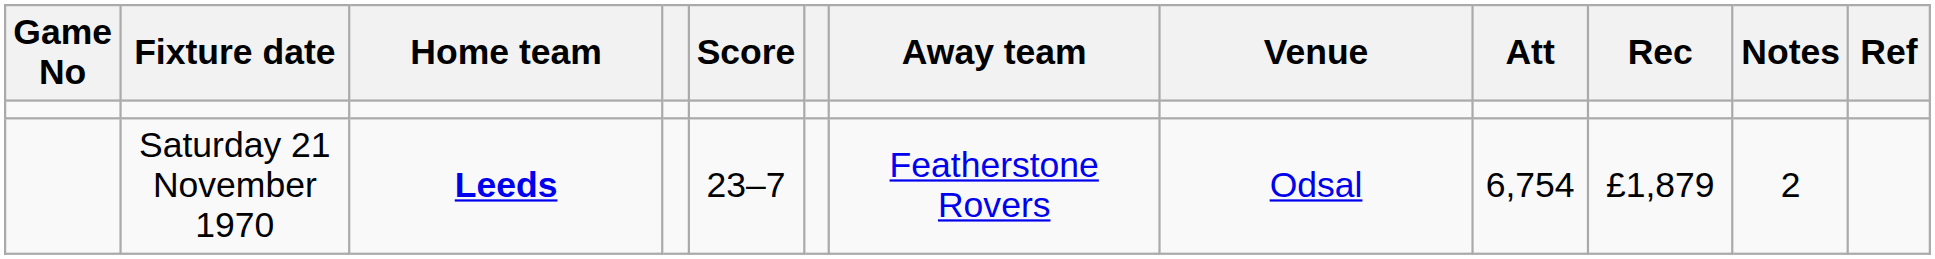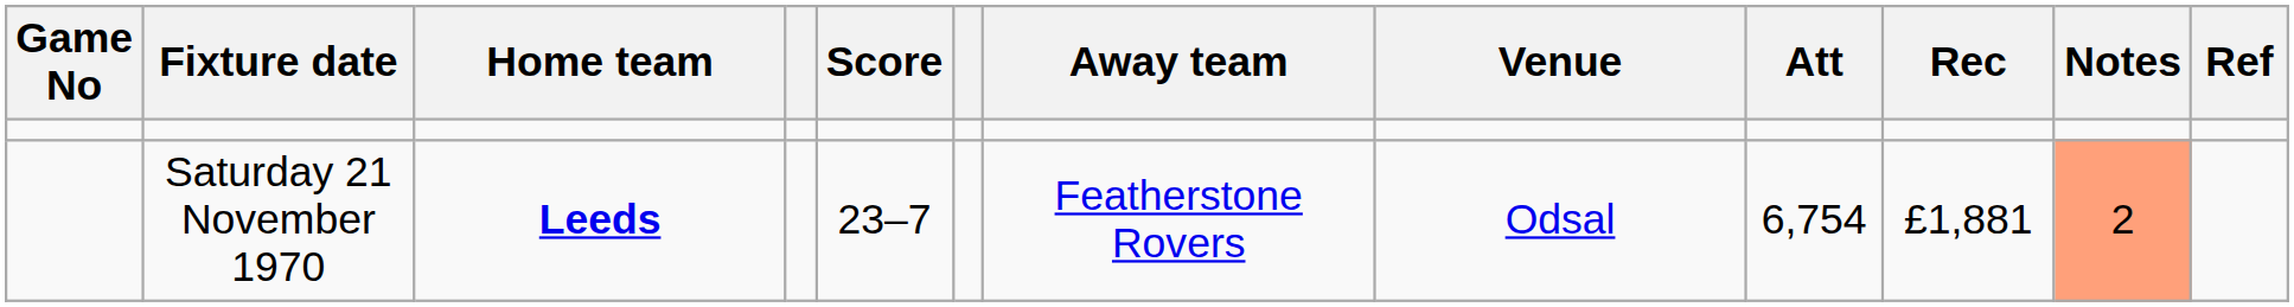Saturday 21 November 1970 | Rec: £1,879 -> £1,881
Saturday 21 November 1970 | Notes: no background -> lightsalmon background
